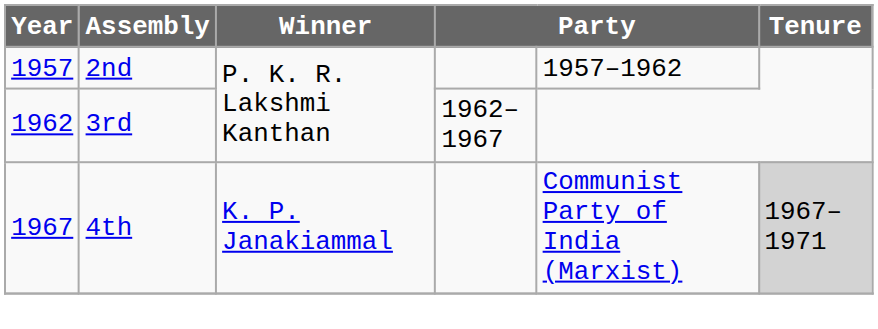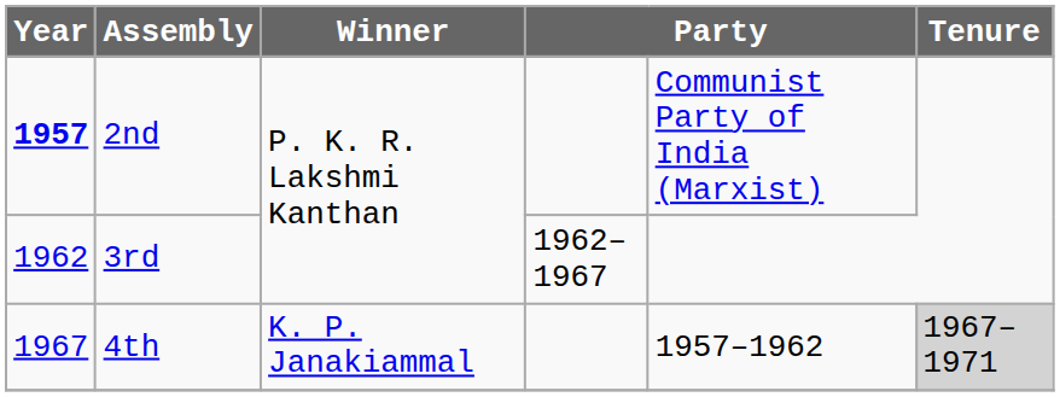2nd | Year: normal -> bold
2nd | column 5: 1957–1962 -> Communist Party of India (Marxist)
4th | column 5: Communist Party of India (Marxist) -> 1957–1962
